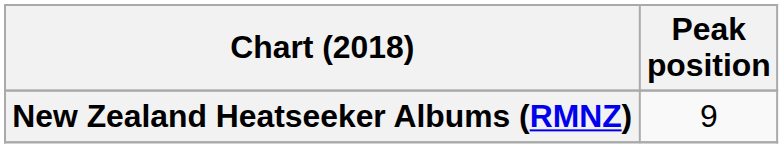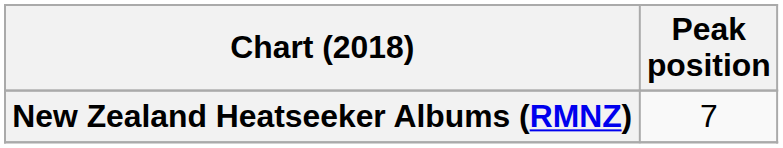New Zealand Heatseeker Albums (RMNZ) | Peak position: 9 -> 7
